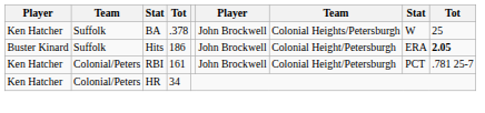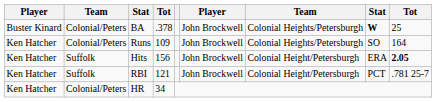BA | column 1: Ken Hatcher -> Buster Kinard
BA | column 2: Suffolk -> Colonial/Peters
BA | column 8: normal -> bold
+ row: Ken Hatcher | Colonial/Peters | Runs | 109 | John Brockwell | Colonial Heights/Petersburgh | SO | 164
Hits | column 1: Buster Kinard -> Ken Hatcher
Hits | column 4: 186 -> 156
RBI | column 2: Colonial/Peters -> Suffolk
RBI | column 4: 161 -> 121
